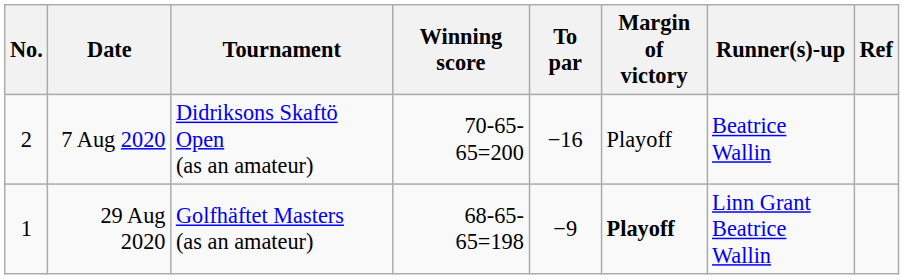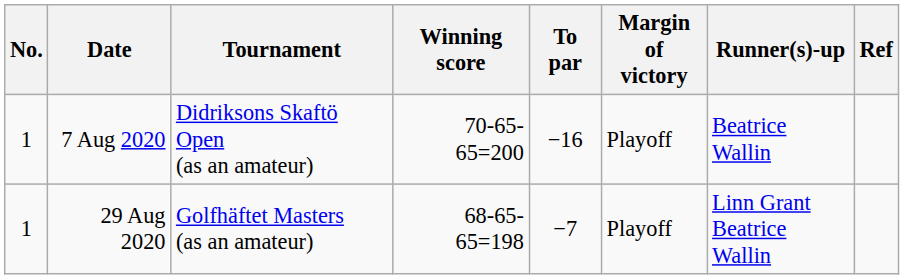7 Aug 2020 | No.: 2 -> 1
29 Aug 2020 | To par: −9 -> −7
29 Aug 2020 | Margin of victory: bold -> normal
